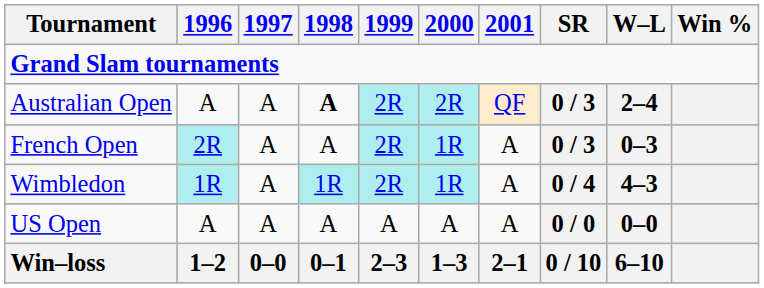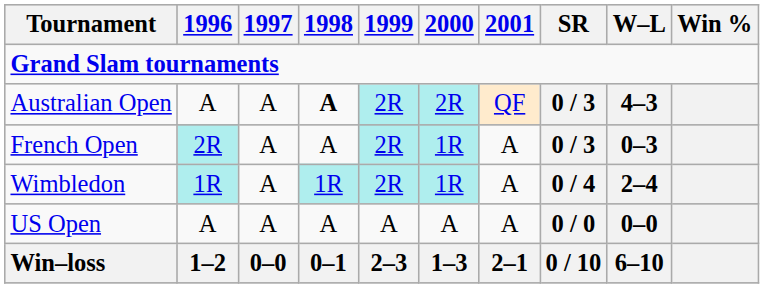Australian Open | W–L: 2–4 -> 4–3
Wimbledon | W–L: 4–3 -> 2–4
